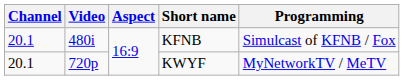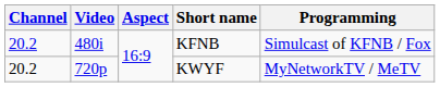KFNB | Channel: 20.1 -> 20.2
KWYF | Channel: 20.1 -> 20.2
